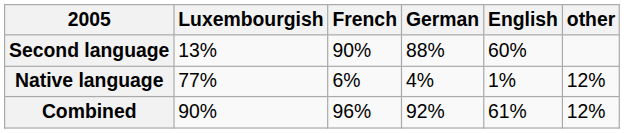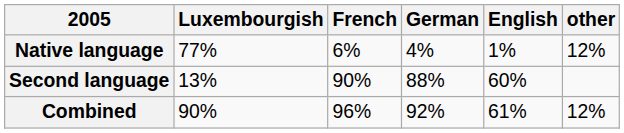rows swapped: Native language <-> Second language
